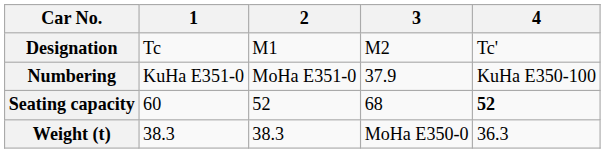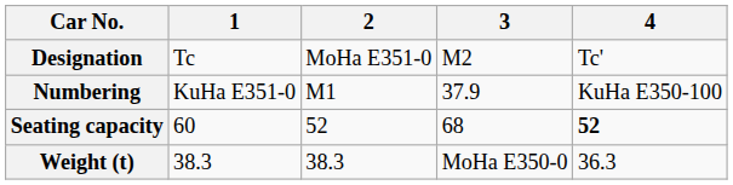Designation | 2: M1 -> MoHa E351-0
Numbering | 2: MoHa E351-0 -> M1
